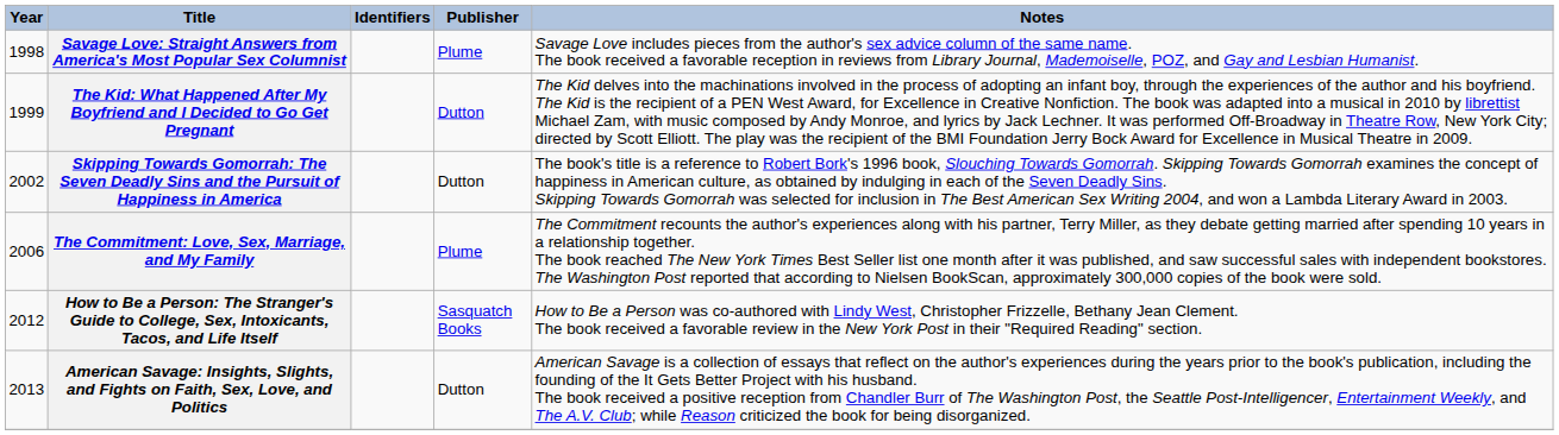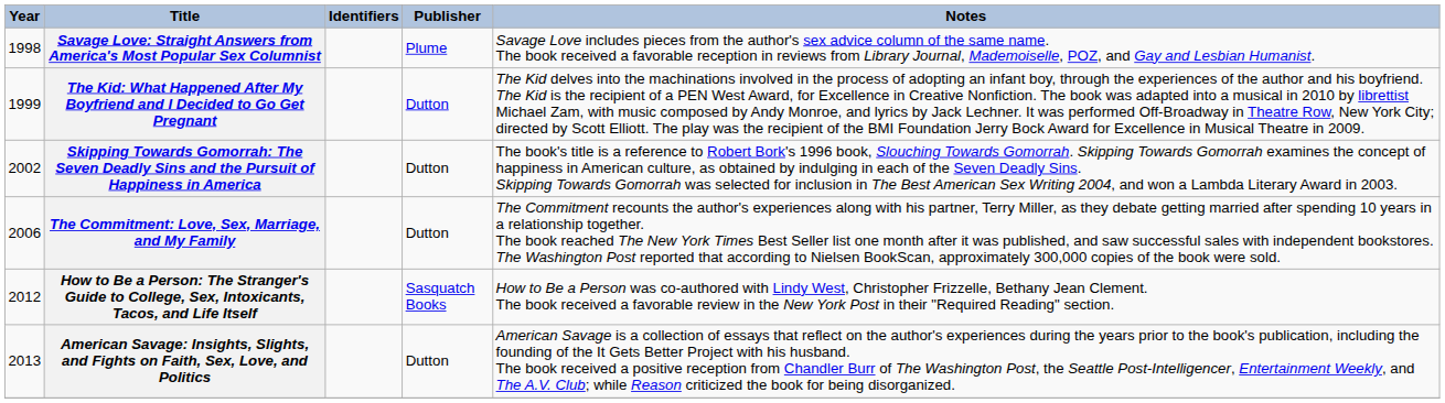The Commitment: Love, Sex, Marriage, and My Family | Publisher: Plume -> Dutton
